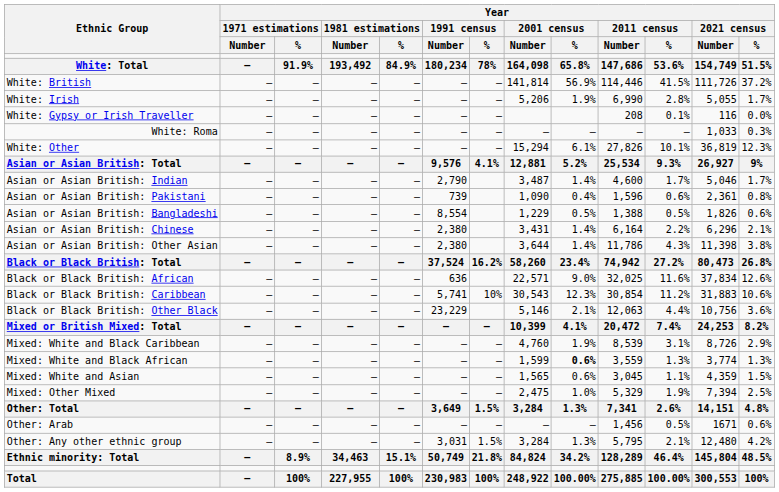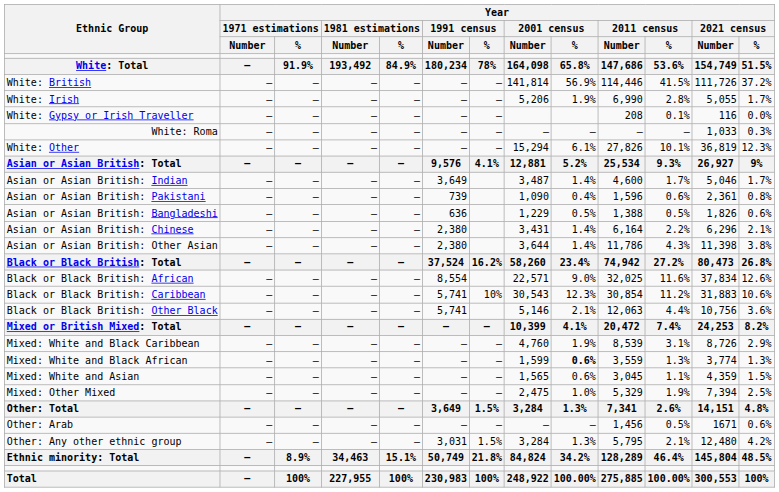Asian or Asian British: Indian | Year / 1991 census / Number: 2,790 -> 3,649
Asian or Asian British: Bangladeshi | Year / 1991 census / Number: 8,554 -> 636
Black or Black British: African | Year / 1991 census / Number: 636 -> 8,554
Black or Black British: Other Black | Year / 1991 census / Number: 23,229 -> 5,741
